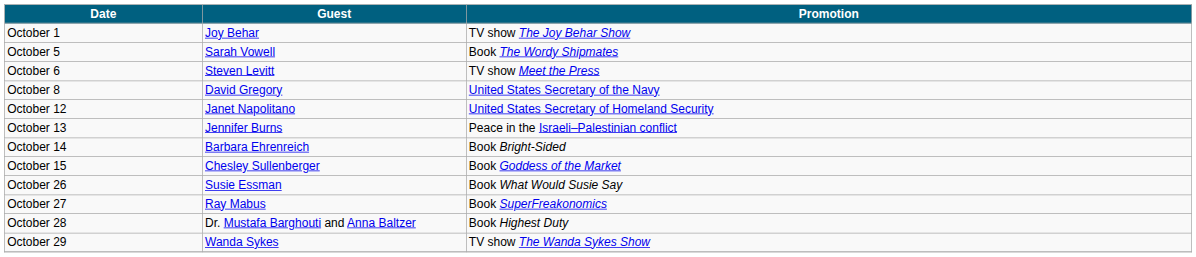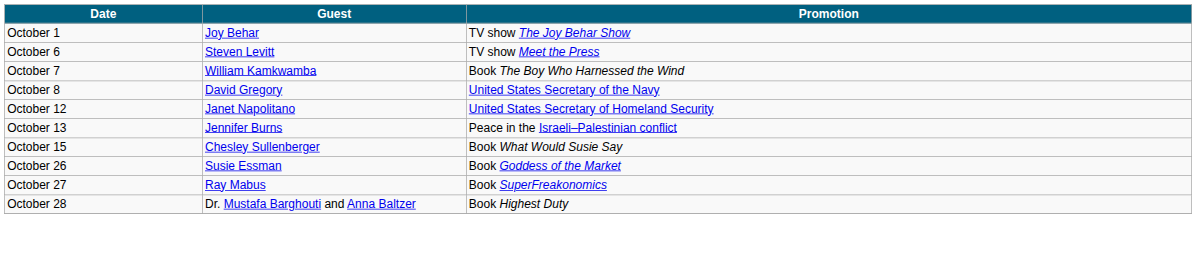- row: October 5 | Sarah Vowell | Book The Wordy Shipmates
+ row: October 7 | William Kamkwamba | Book The Boy Who Harnessed the Wind
- row: October 14 | Barbara Ehrenreich | Book Bright-Sided
October 15 | Promotion: Book Goddess of the Market -> Book What Would Susie Say
October 26 | Promotion: Book What Would Susie Say -> Book Goddess of the Market
- row: October 29 | Wanda Sykes | TV show The Wanda Sykes Show
